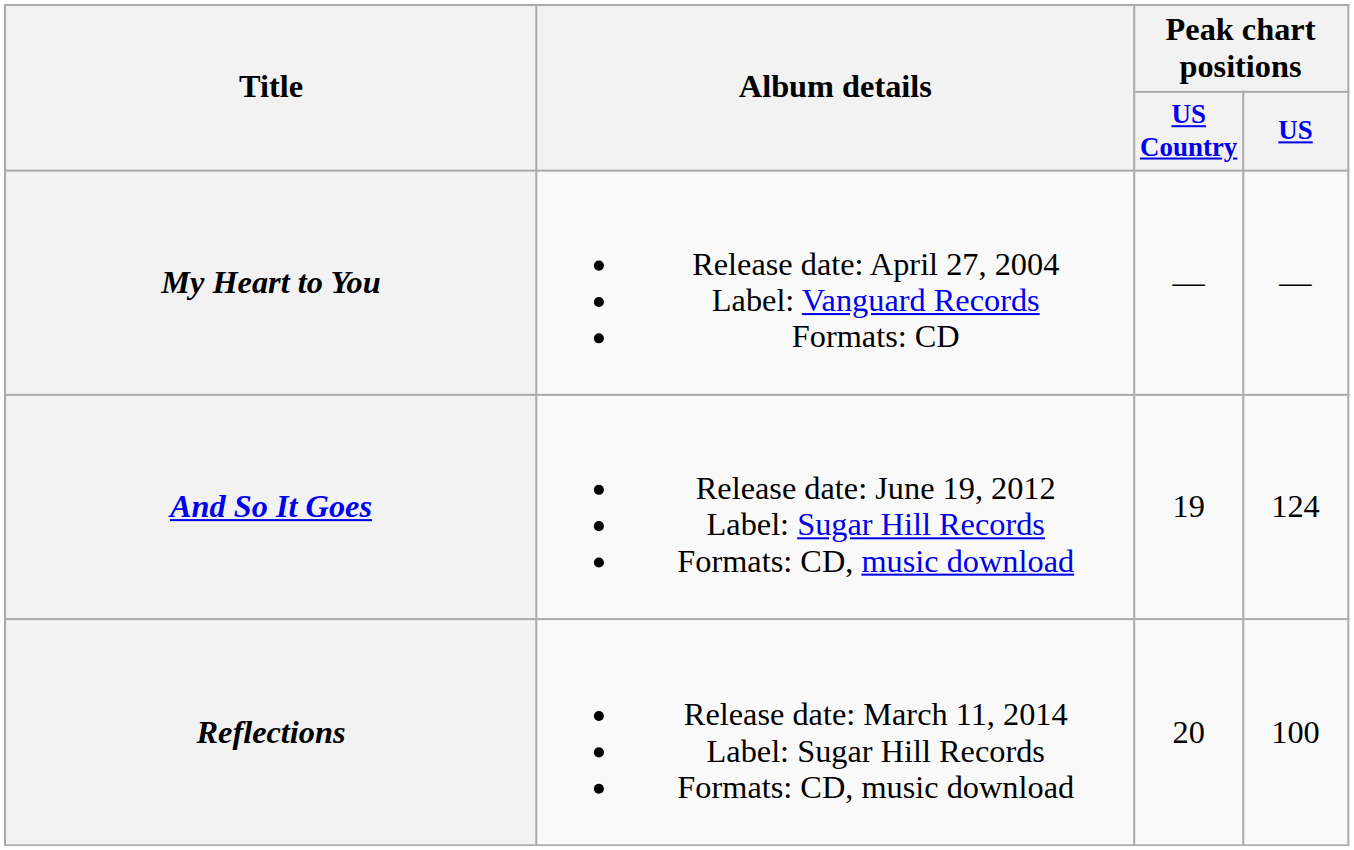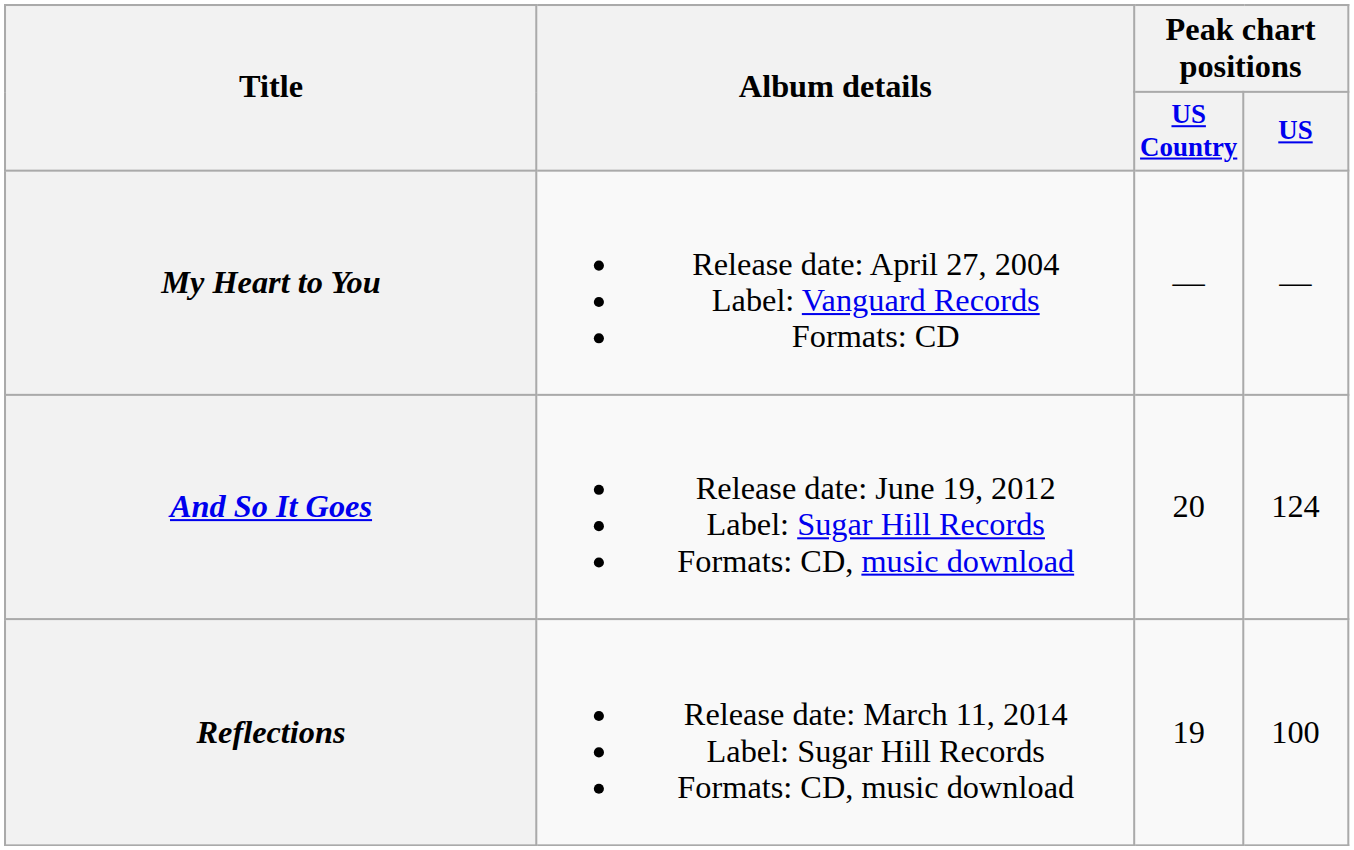And So It Goes | Peak chart positions / US Country: 19 -> 20
Reflections | Peak chart positions / US Country: 20 -> 19
